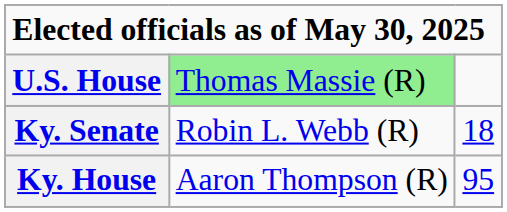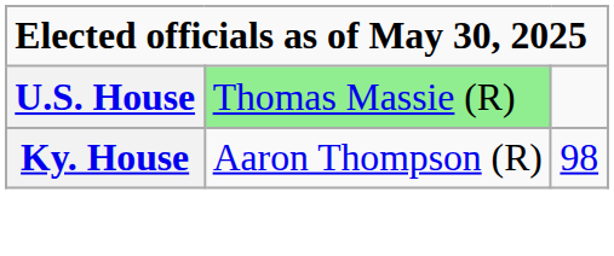- row: Ky. Senate | Robin L. Webb (R) | 18
Ky. House | column 3: 95 -> 98
